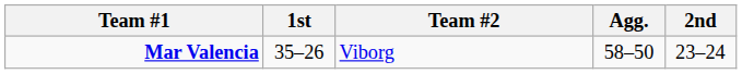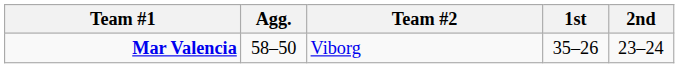columns swapped: Agg. <-> 1st
